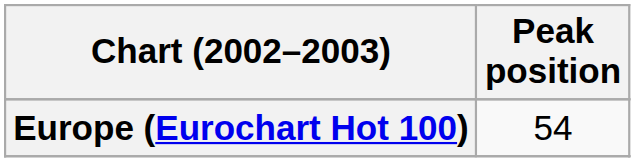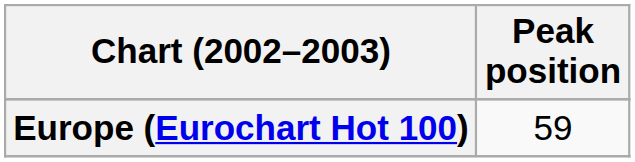Europe (Eurochart Hot 100) | Peak position: 54 -> 59
